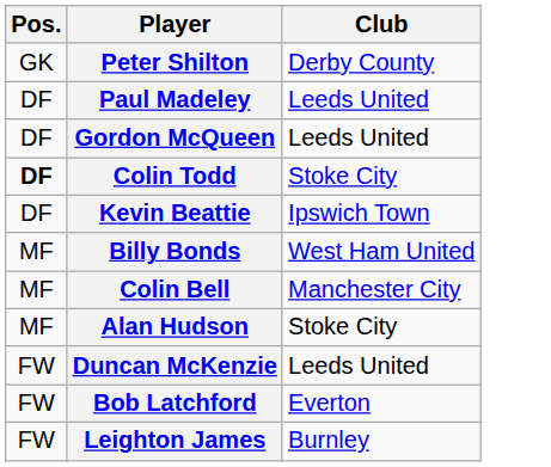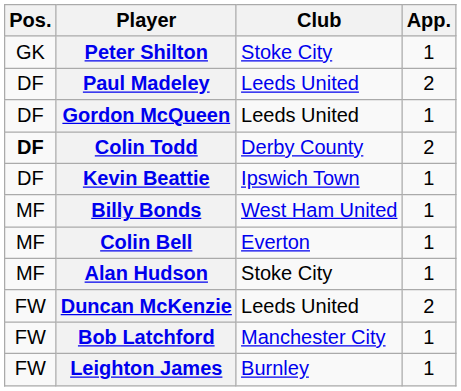+ column: App. | 1 | 2 | 1 | 2 | 1 | 1 | 1 | 1 | 2 | 1 | 1
Peter Shilton | Club: Derby County -> Stoke City
Colin Todd | Club: Stoke City -> Derby County
Colin Bell | Club: Manchester City -> Everton
Bob Latchford | Club: Everton -> Manchester City
